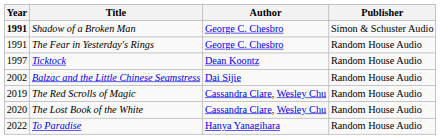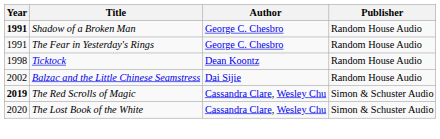Shadow of a Broken Man | Publisher: Simon & Schuster Audio -> Random House Audio
Ticktock | Year: 1997 -> 1998
The Red Scrolls of Magic | Year: normal -> bold
The Red Scrolls of Magic | Publisher: Random House Audio -> Simon & Schuster Audio
The Lost Book of the White | Publisher: Random House Audio -> Simon & Schuster Audio
- row: 2022 | To Paradise | Hanya Yanagihara | Random House Audio
